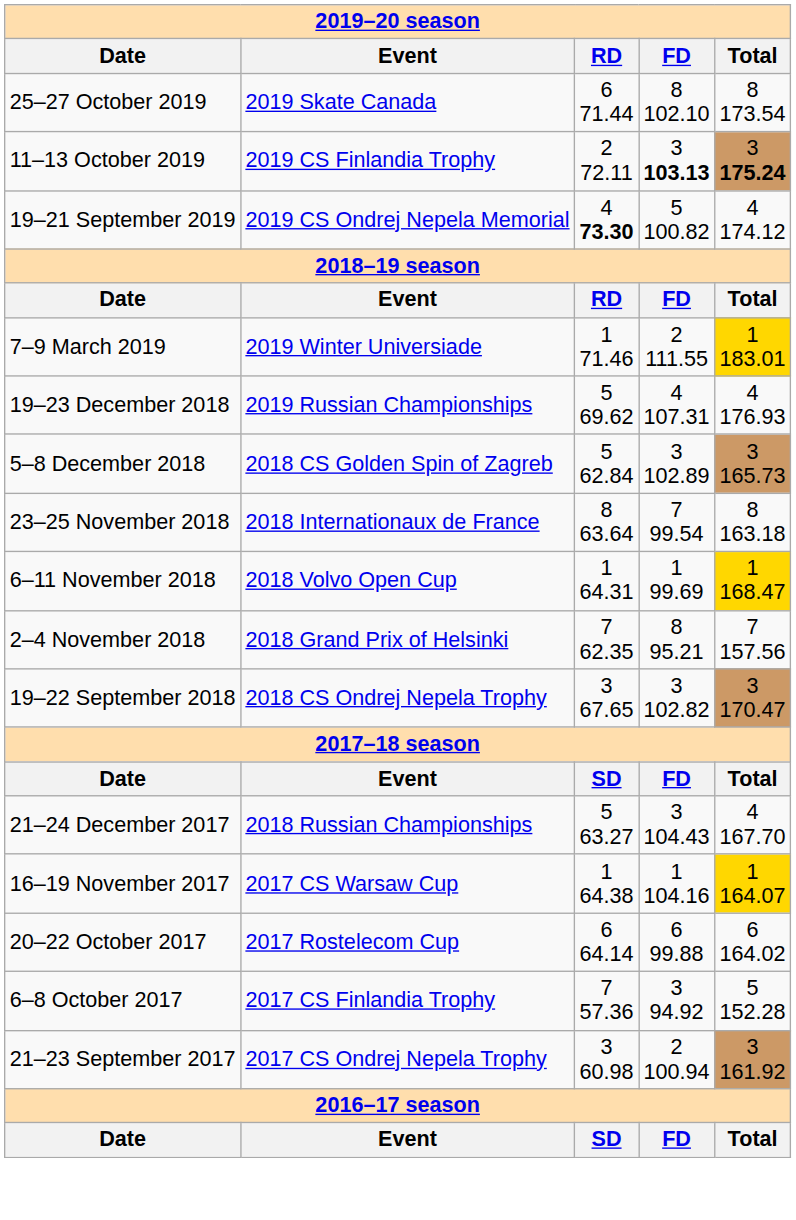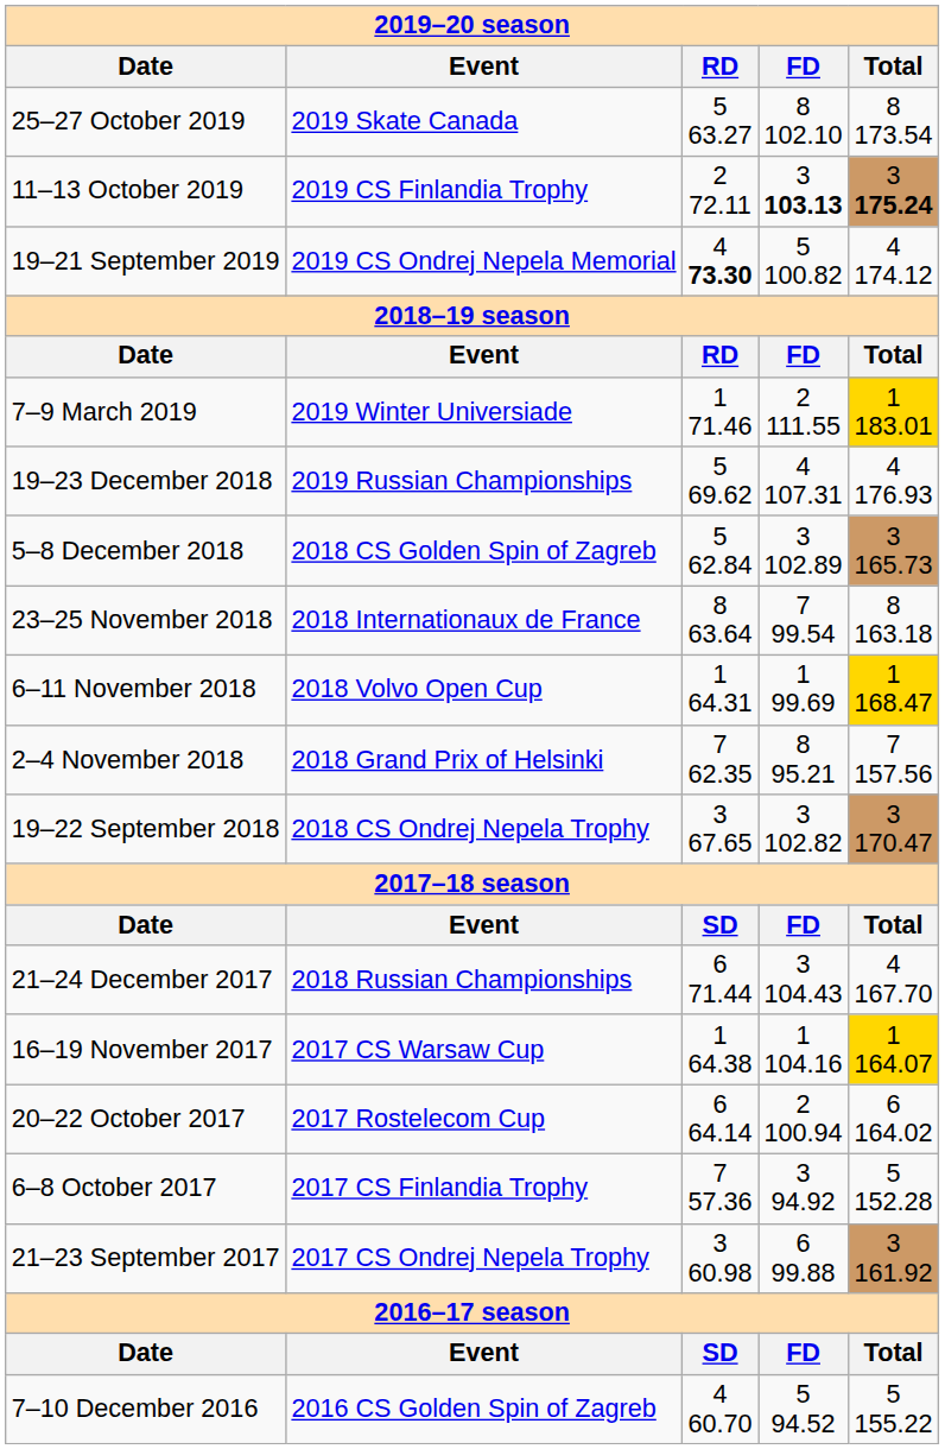25–27 October 2019 | RD: 6 71.44 -> 5 63.27
21–24 December 2017 | RD: 5 63.27 -> 6 71.44
20–22 October 2017 | FD: 6 99.88 -> 2 100.94
21–23 September 2017 | FD: 2 100.94 -> 6 99.88
+ row: 7–10 December 2016 | 2016 CS Golden Spin of Zagreb | 4 60.70 | 5 94.52 | 5 155.22
